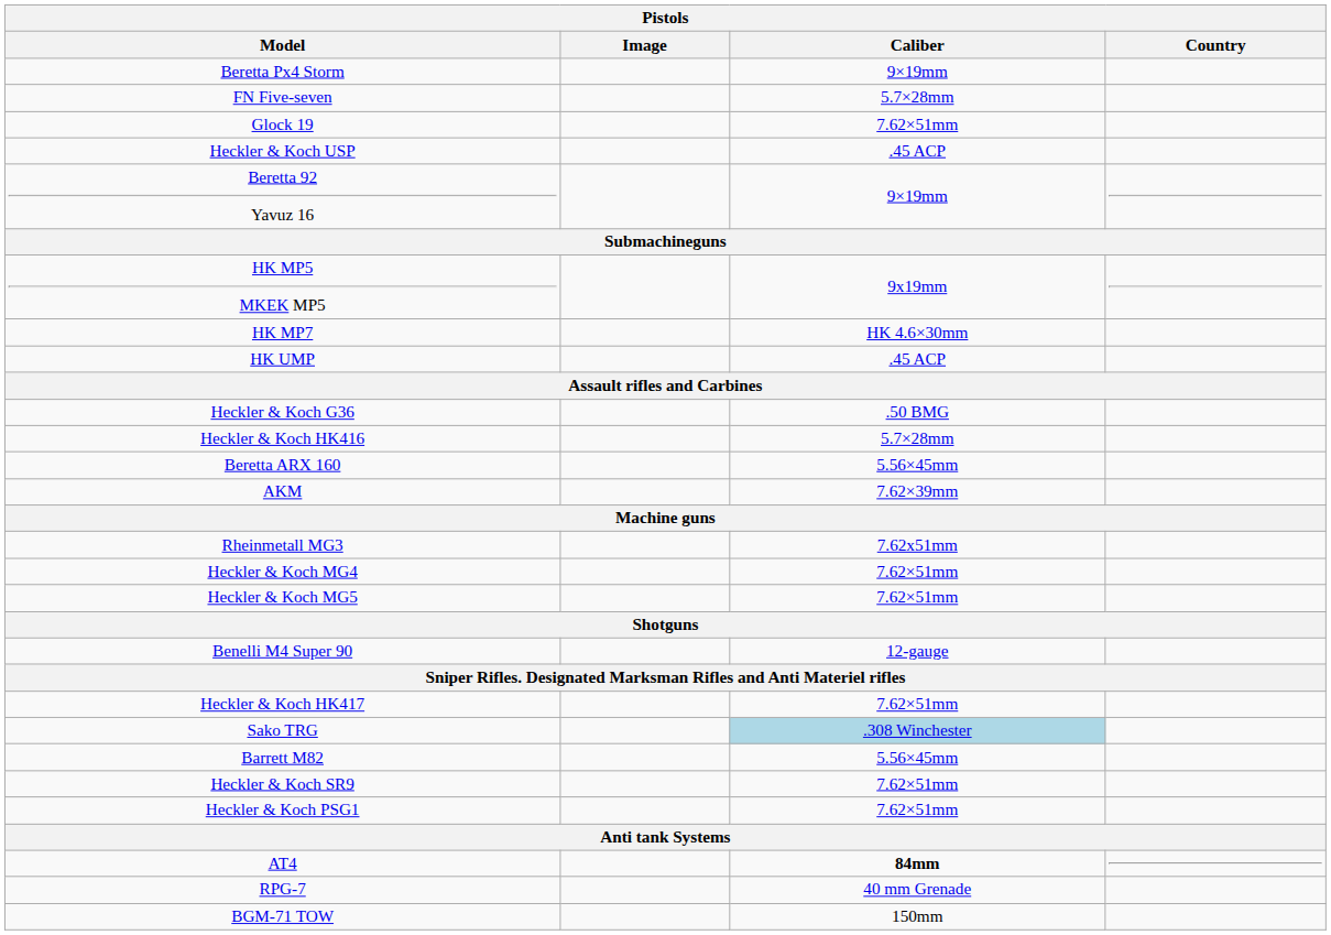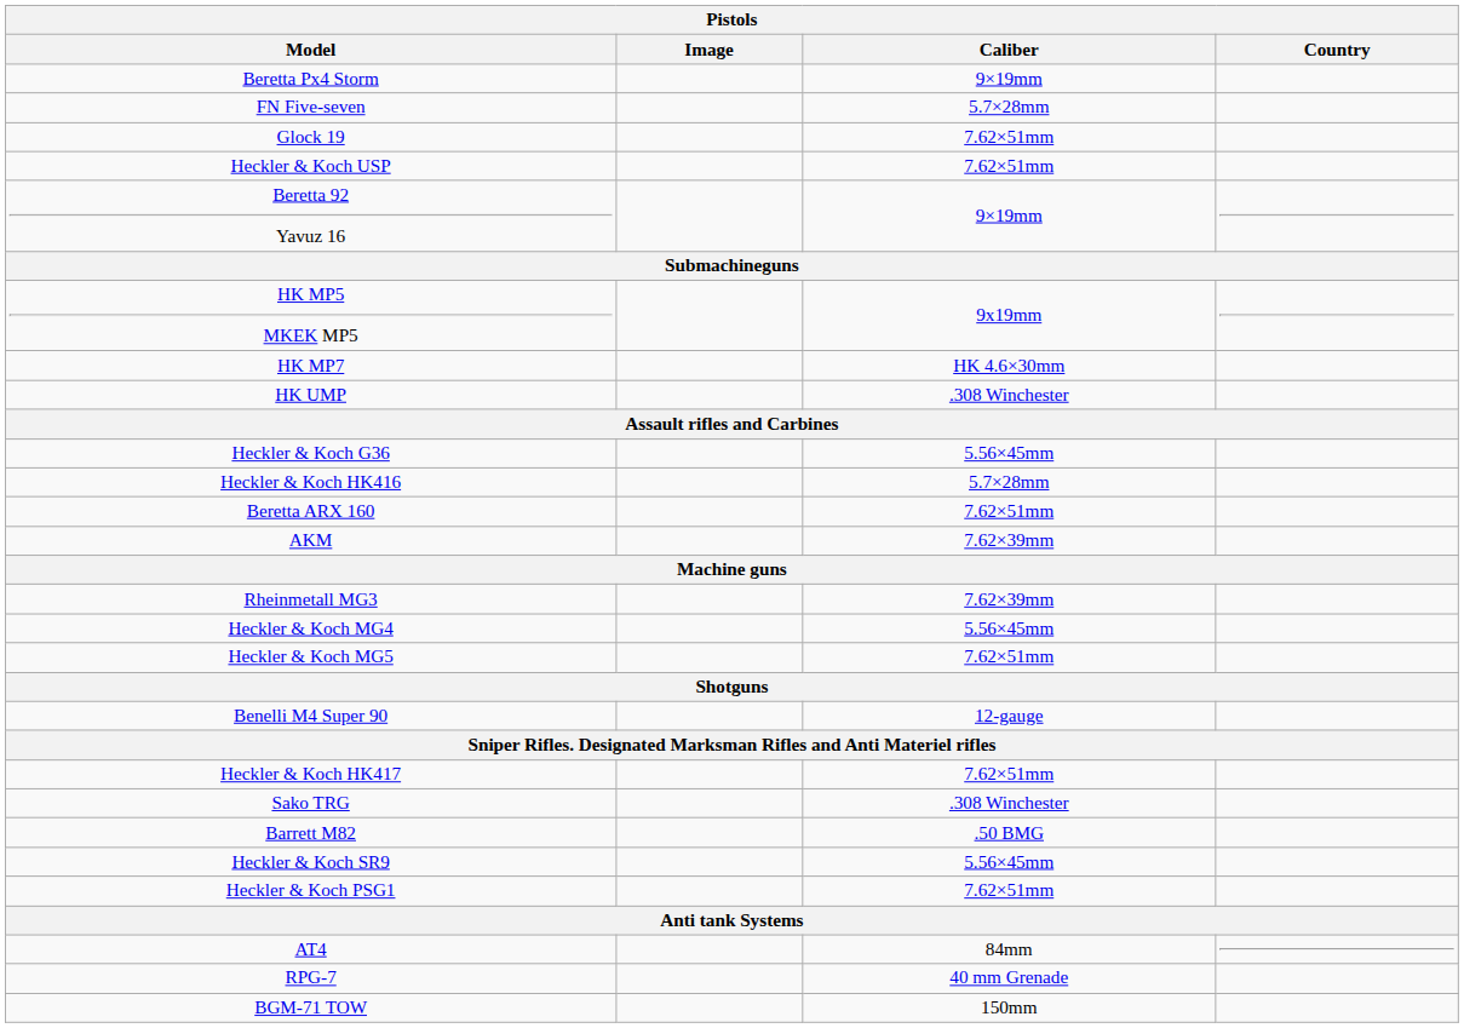Heckler & Koch USP | Caliber: .45 ACP -> 7.62×51mm
HK UMP | Caliber: .45 ACP -> .308 Winchester
Heckler & Koch G36 | Caliber: .50 BMG -> 5.56×45mm
Beretta ARX 160 | Caliber: 5.56×45mm -> 7.62×51mm
Rheinmetall MG3 | Caliber: 7.62x51mm -> 7.62×39mm
Heckler & Koch MG4 | Caliber: 7.62×51mm -> 5.56×45mm
Sako TRG | Caliber: lightblue background -> no background
Barrett M82 | Caliber: 5.56×45mm -> .50 BMG
Heckler & Koch SR9 | Caliber: 7.62×51mm -> 5.56×45mm
AT4 | Caliber: bold -> normal
